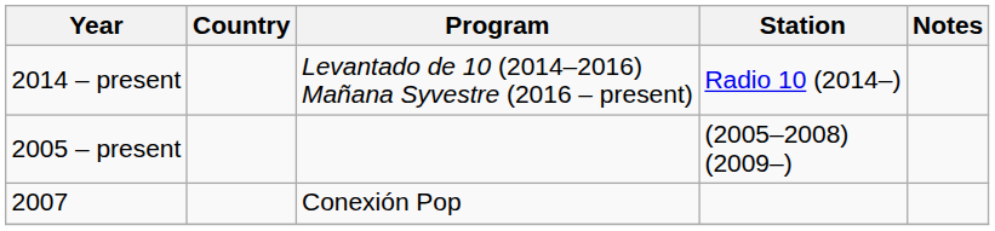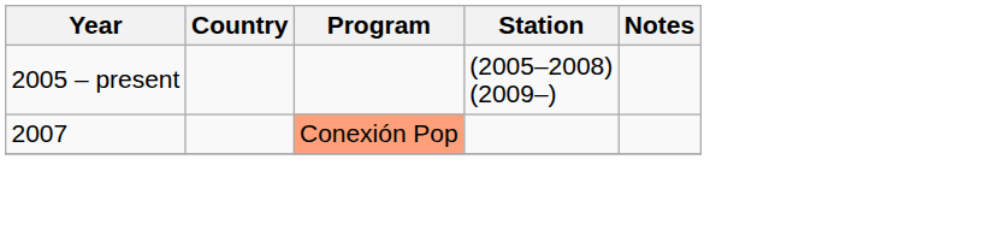- row: 2014 – present | Levantado de 10 (2014–2016) Mañana Syvestre (2016 – present) | Radio 10 (2014–)
2007 | Program: no background -> lightsalmon background
